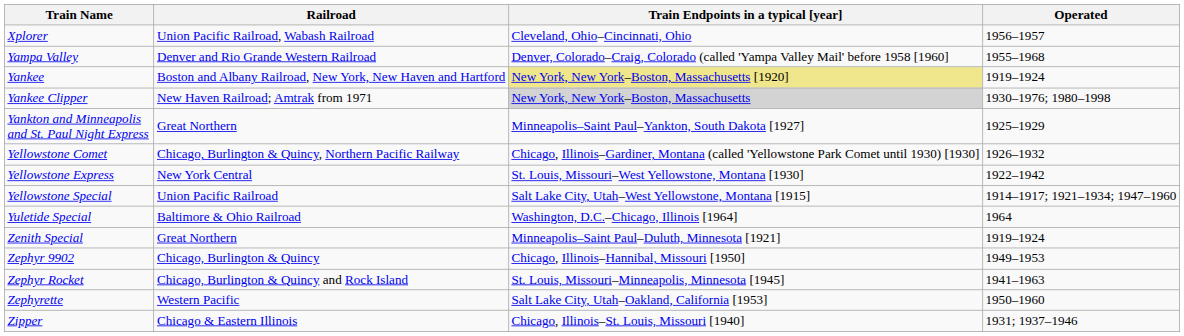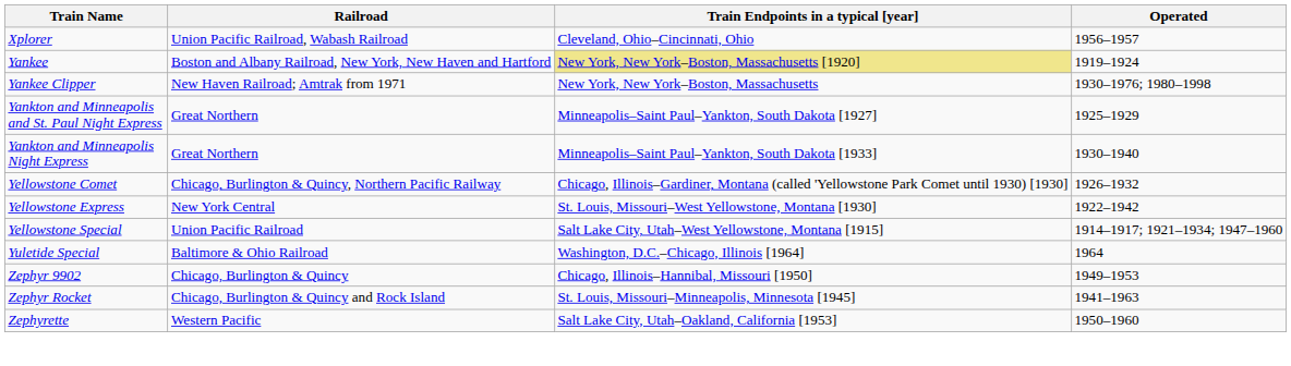- row: Yampa Valley | Denver and Rio Grande Western Railroad | Denver, Colorado–Craig, Colorado (called 'Yampa Valley Mail' before 1958 [1960] | 1955–1968
Yankee Clipper | Train Endpoints in a typical [year]: lightgrey background -> no background
+ row: Yankton and Minneapolis Night Express | Great Northern | Minneapolis–Saint Paul–Yankton, South Dakota [1933] | 1930–1940
- row: Zenith Special | Great Northern | Minneapolis–Saint Paul–Duluth, Minnesota [1921] | 1919–1924
- row: Zipper | Chicago & Eastern Illinois | Chicago, Illinois–St. Louis, Missouri [1940] | 1931; 1937–1946
